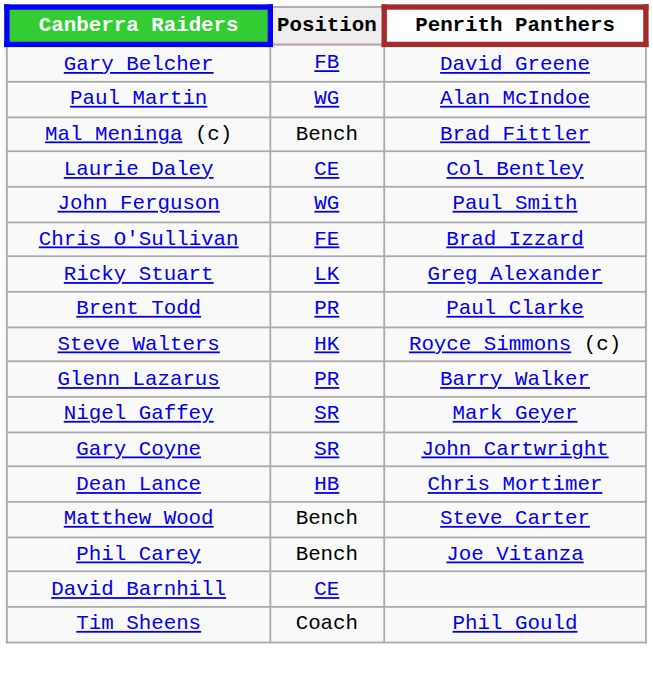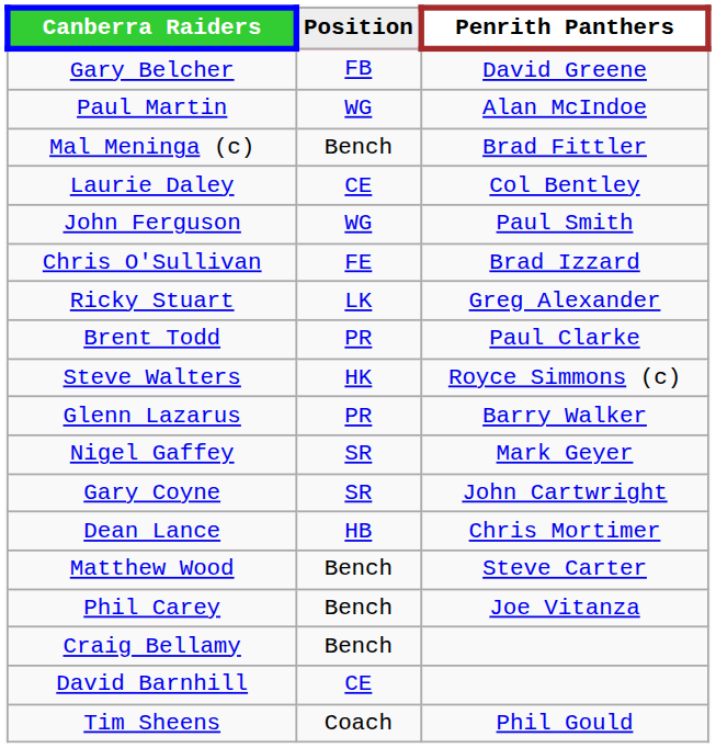+ row: Craig Bellamy | Bench
